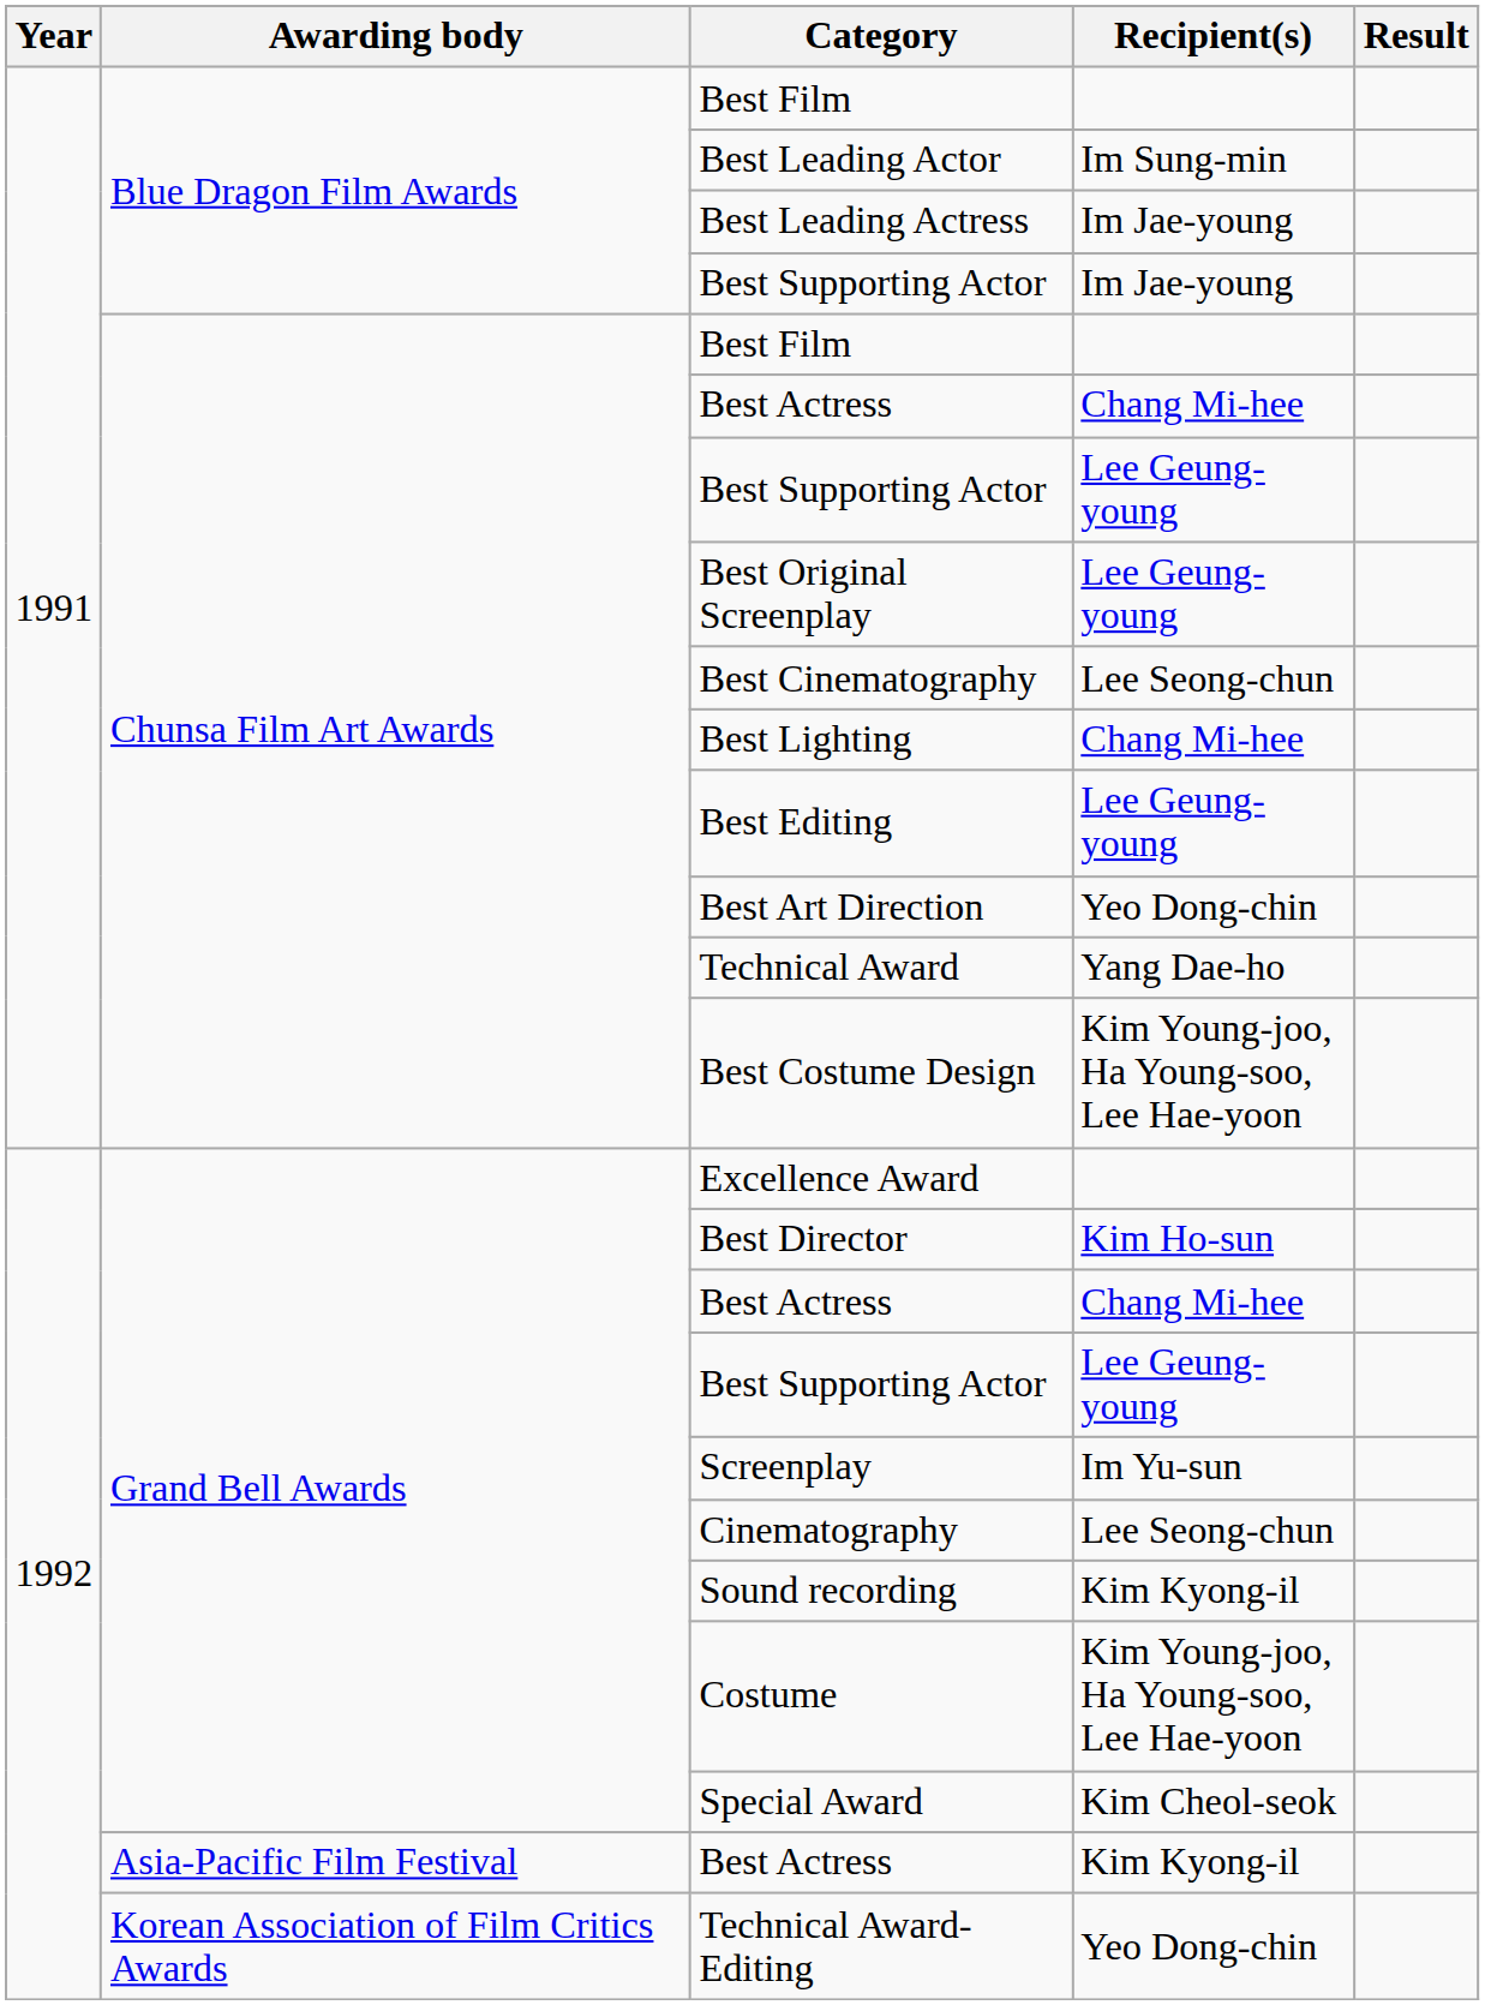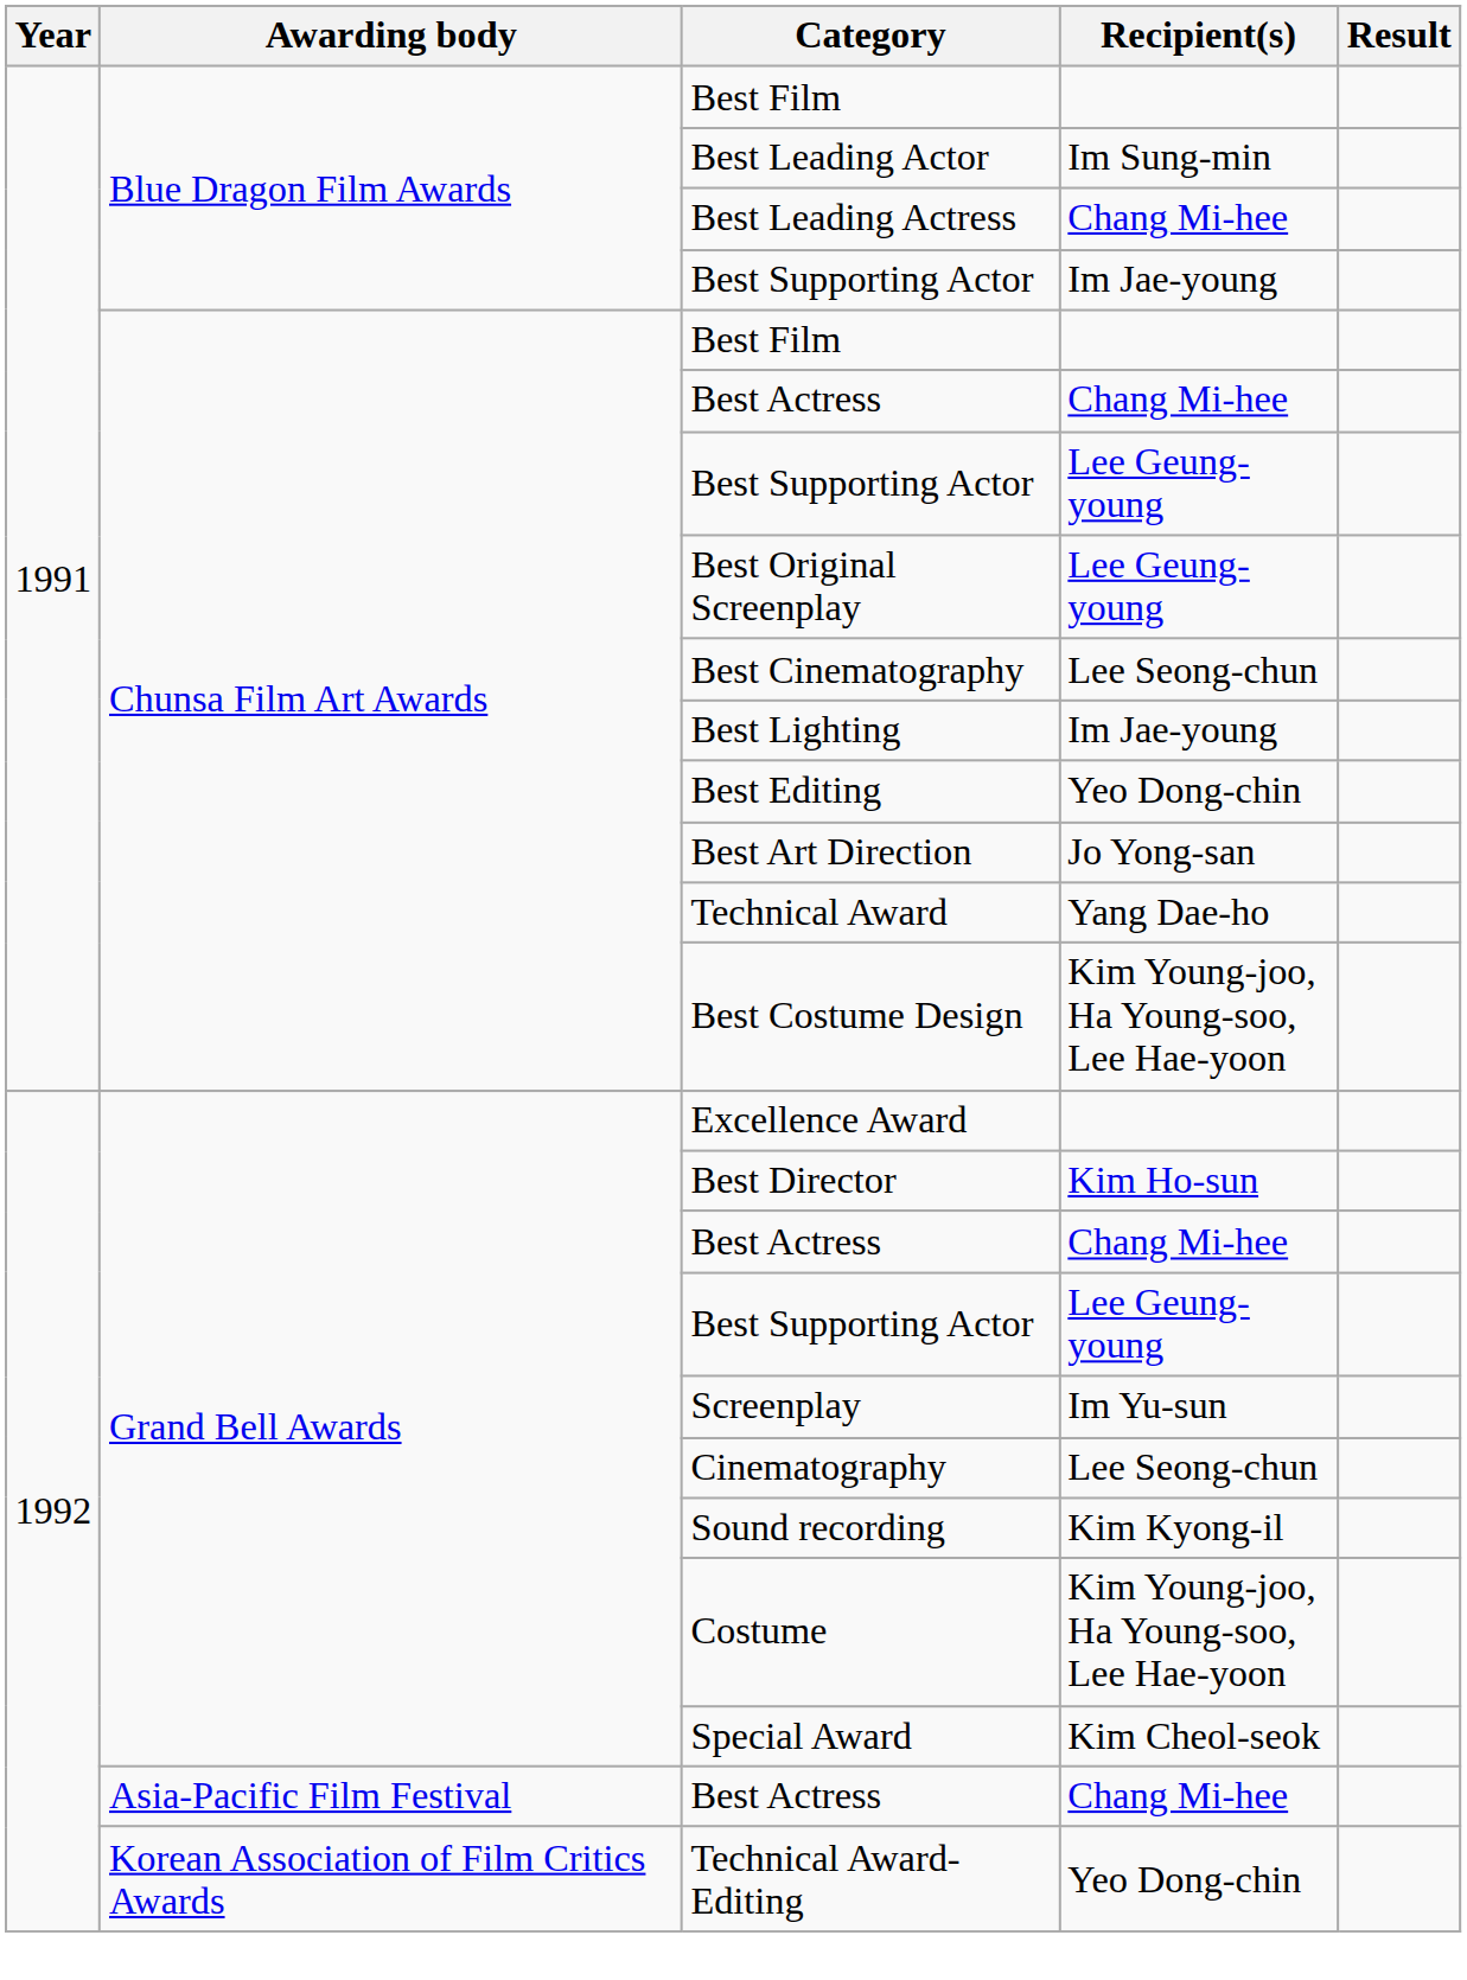Best Leading Actress | Recipient(s): Im Jae-young -> Chang Mi-hee
Best Lighting | Recipient(s): Chang Mi-hee -> Im Jae-young
Best Editing | Recipient(s): Lee Geung-young -> Yeo Dong-chin
Best Art Direction | Recipient(s): Yeo Dong-chin -> Jo Yong-san
Asia-Pacific Film Festival / Best Actress | Recipient(s): Kim Kyong-il -> Chang Mi-hee
